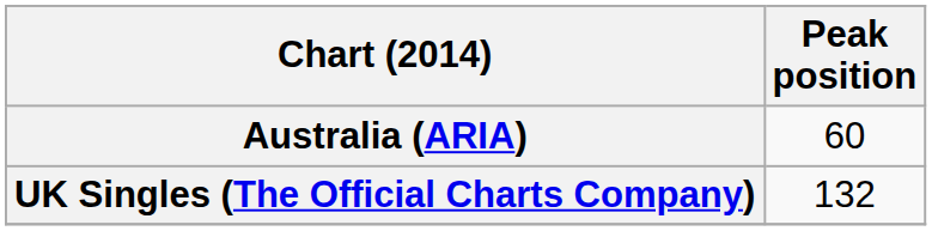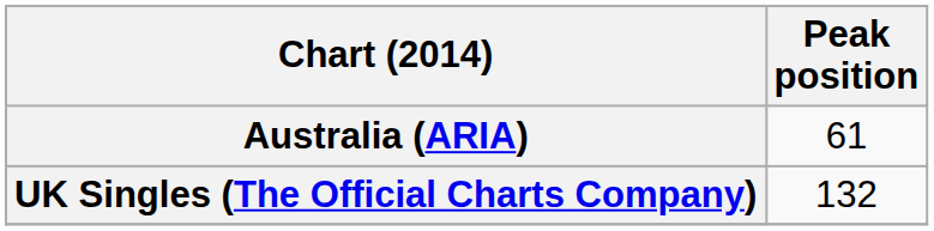Australia (ARIA) | Peak position: 60 -> 61
